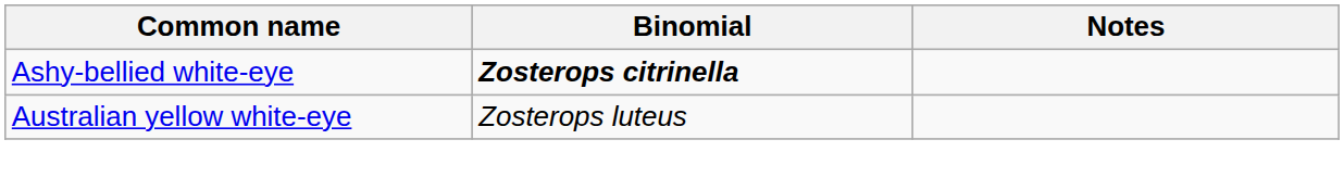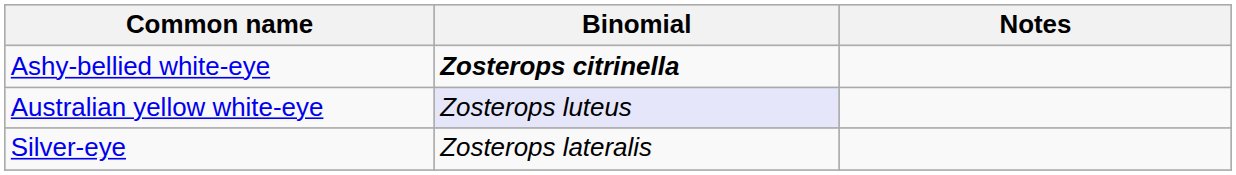Australian yellow white-eye | Binomial: no background -> lavender background
+ row: Silver-eye | Zosterops lateralis
